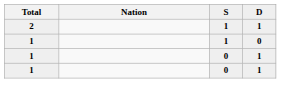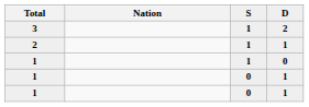+ row: 3 | 1 | 2
